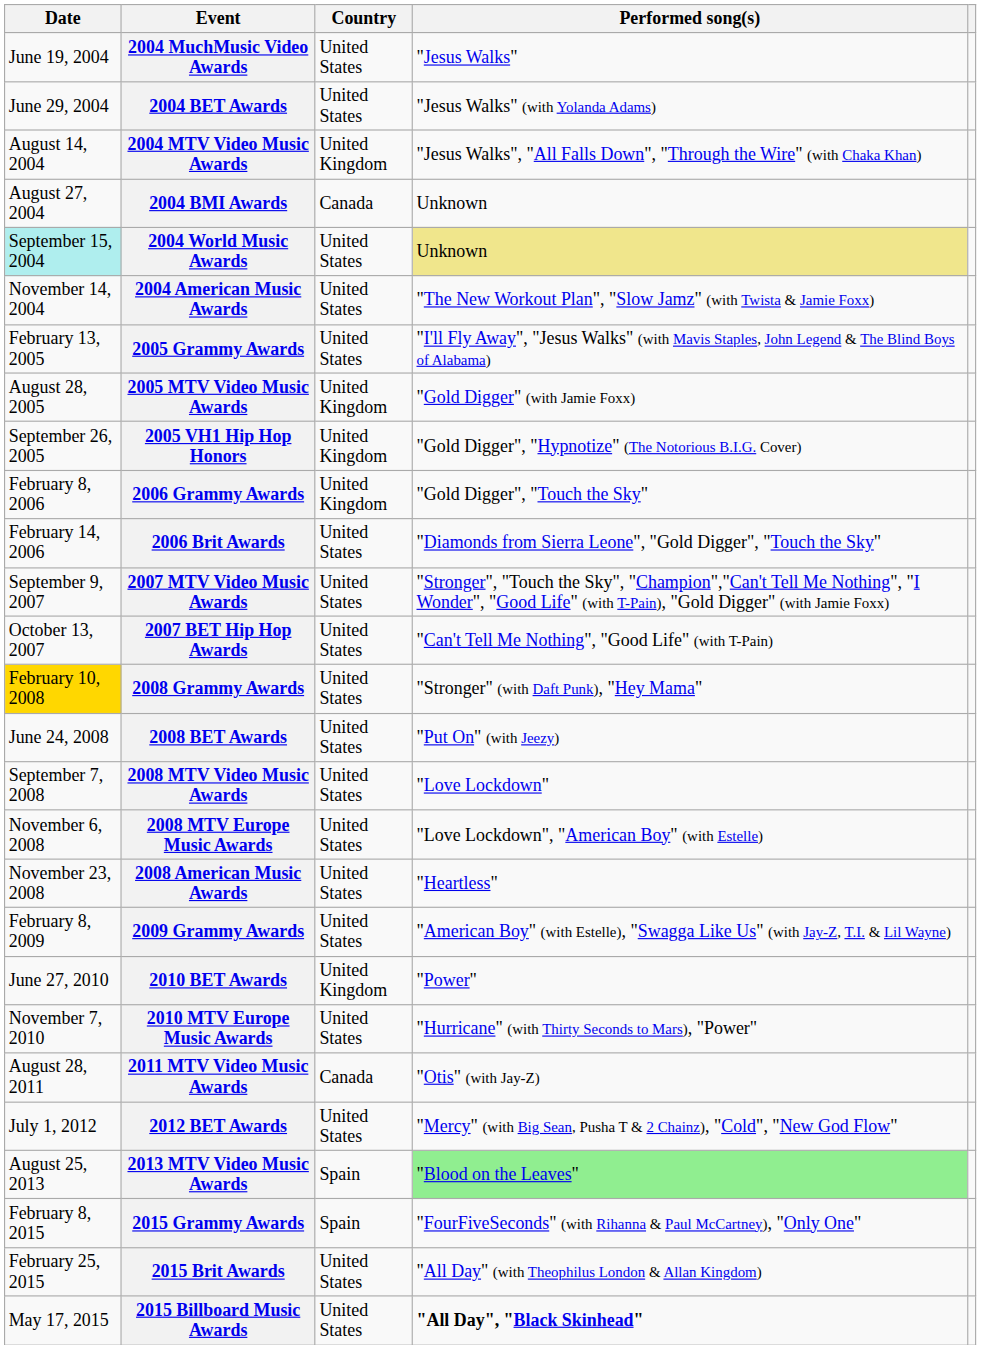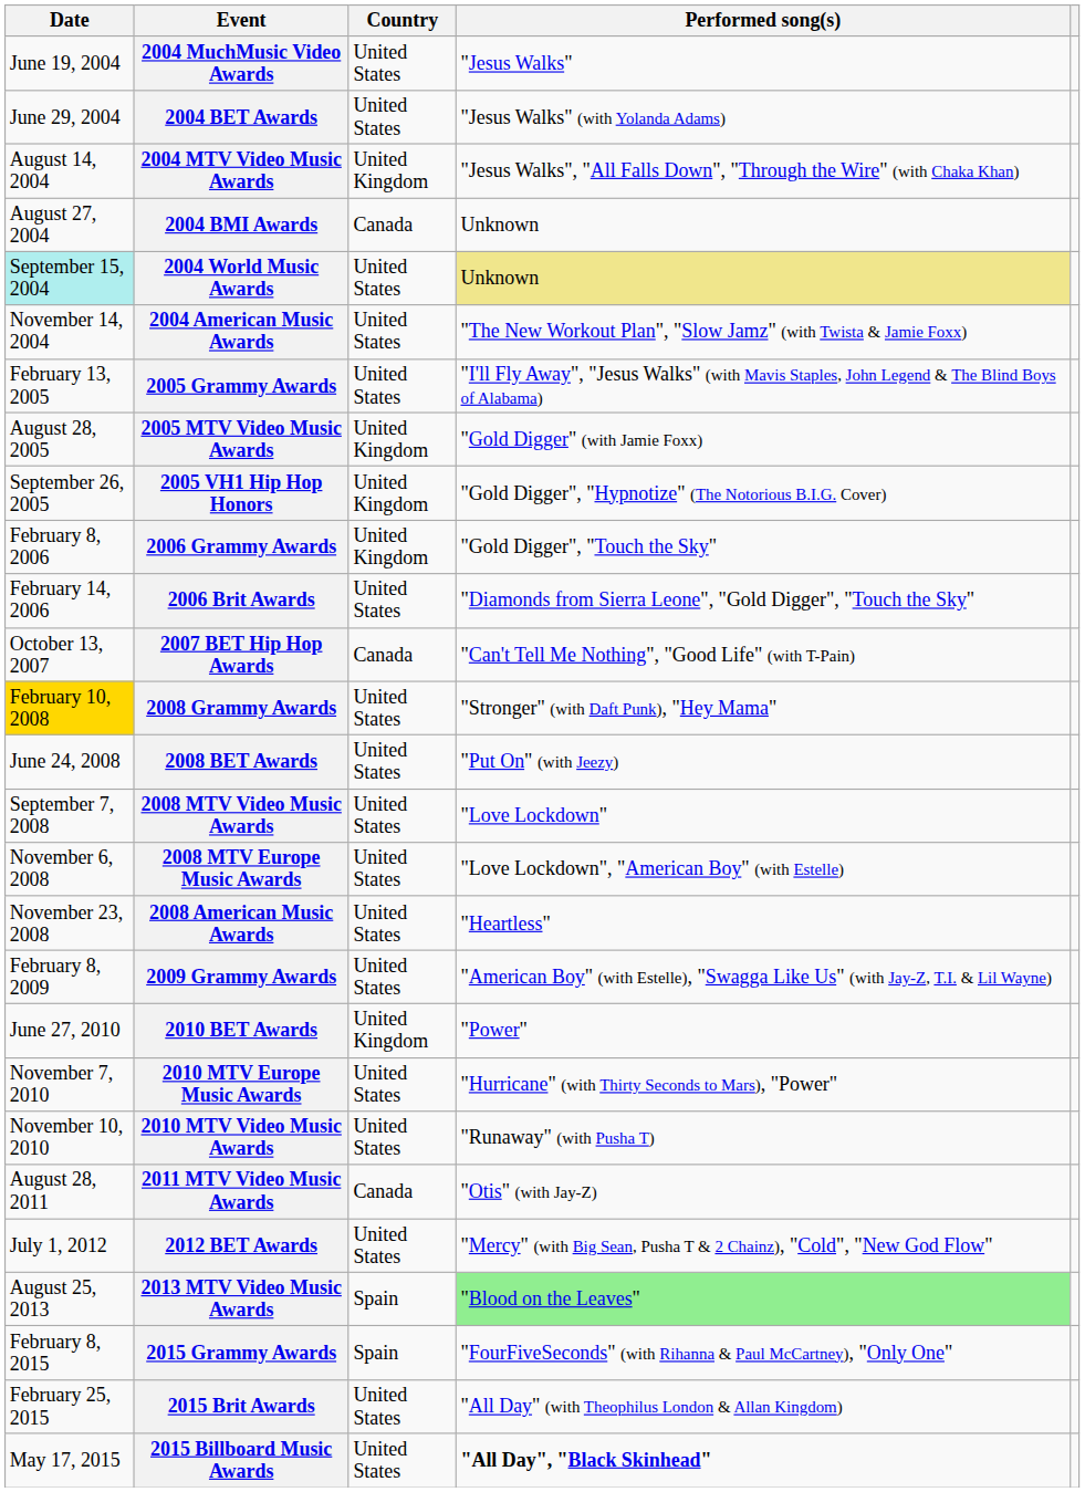- row: September 9, 2007 | 2007 MTV Video Music Awards | United States | "Stronger", "Touch the Sky", "Champion","Can't Tell Me Nothing", "I Wonder", "Good Life" (with T-Pain), "Gold Digger" (with Jamie Foxx)
2007 BET Hip Hop Awards | Country: United States -> Canada
+ row: November 10, 2010 | 2010 MTV Video Music Awards | United States | "Runaway" (with Pusha T)
